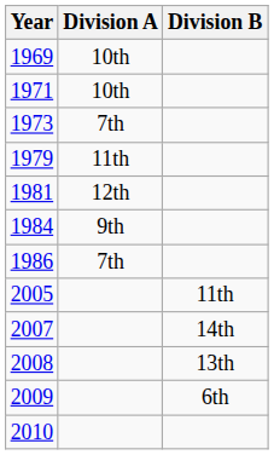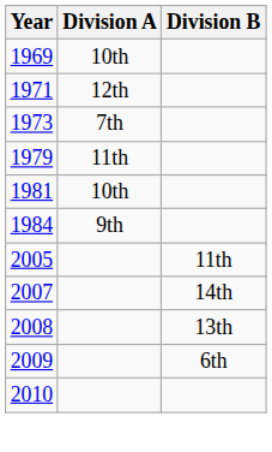1971 | Division A: 10th -> 12th
1981 | Division A: 12th -> 10th
- row: 1986 | 7th
